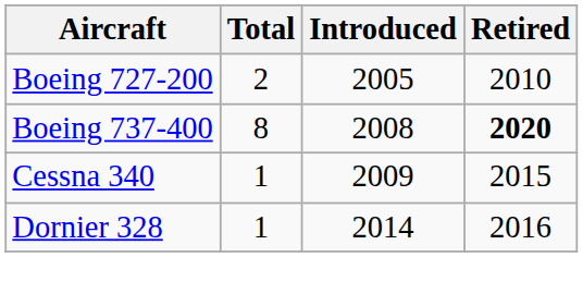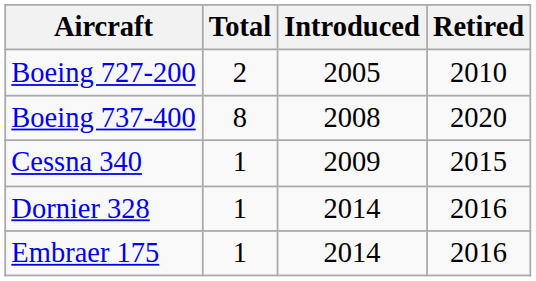Boeing 737-400 | Retired: bold -> normal
+ row: Embraer 175 | 1 | 2014 | 2016
